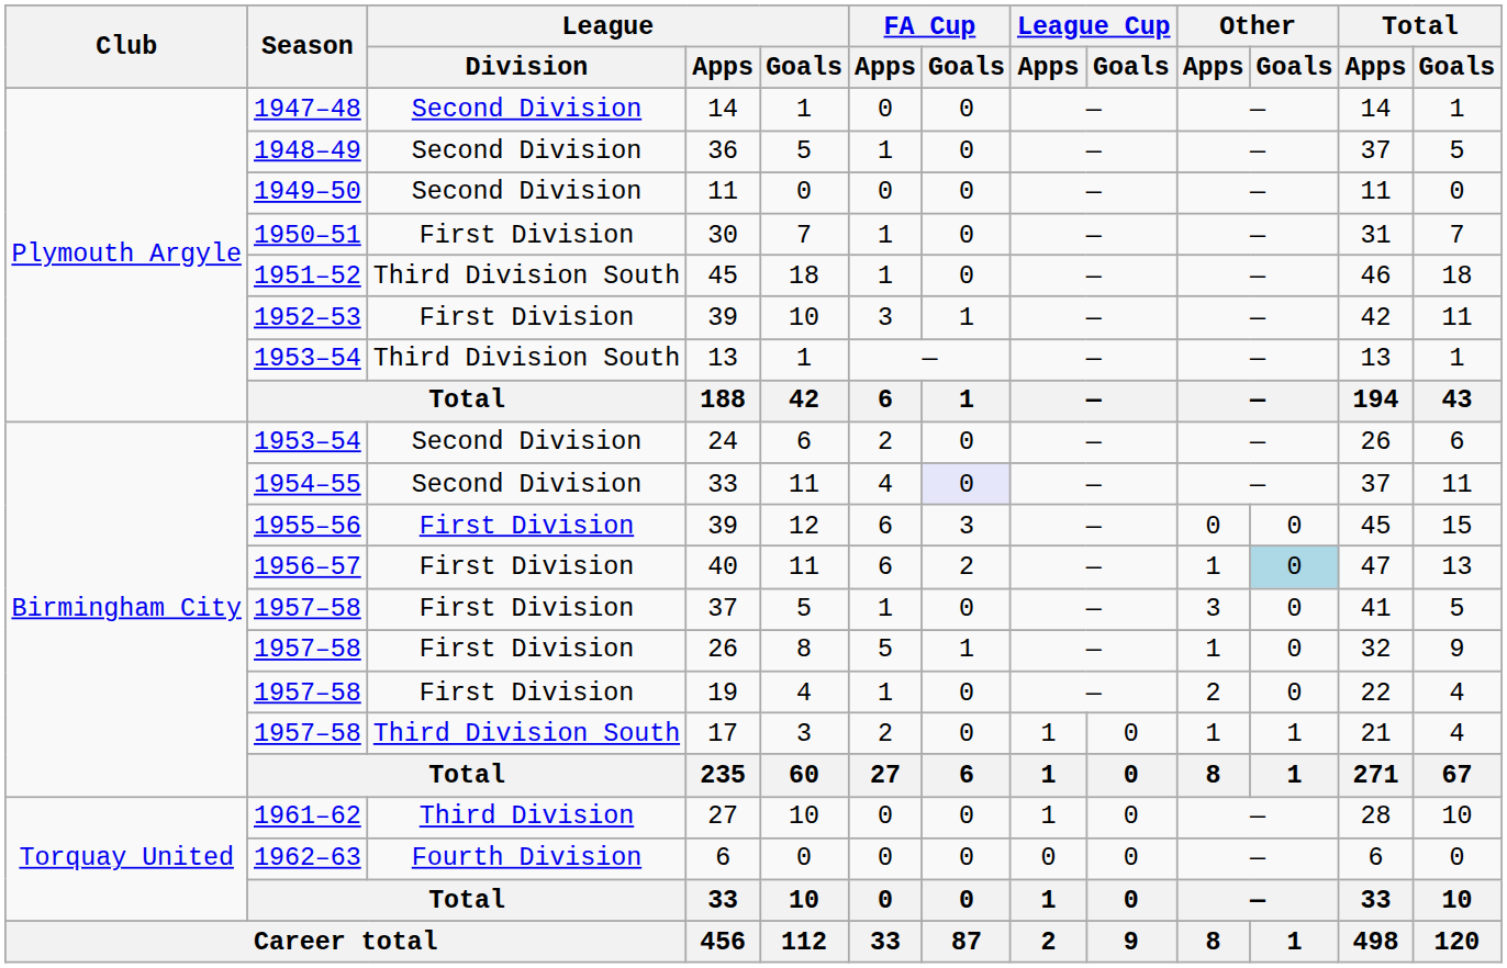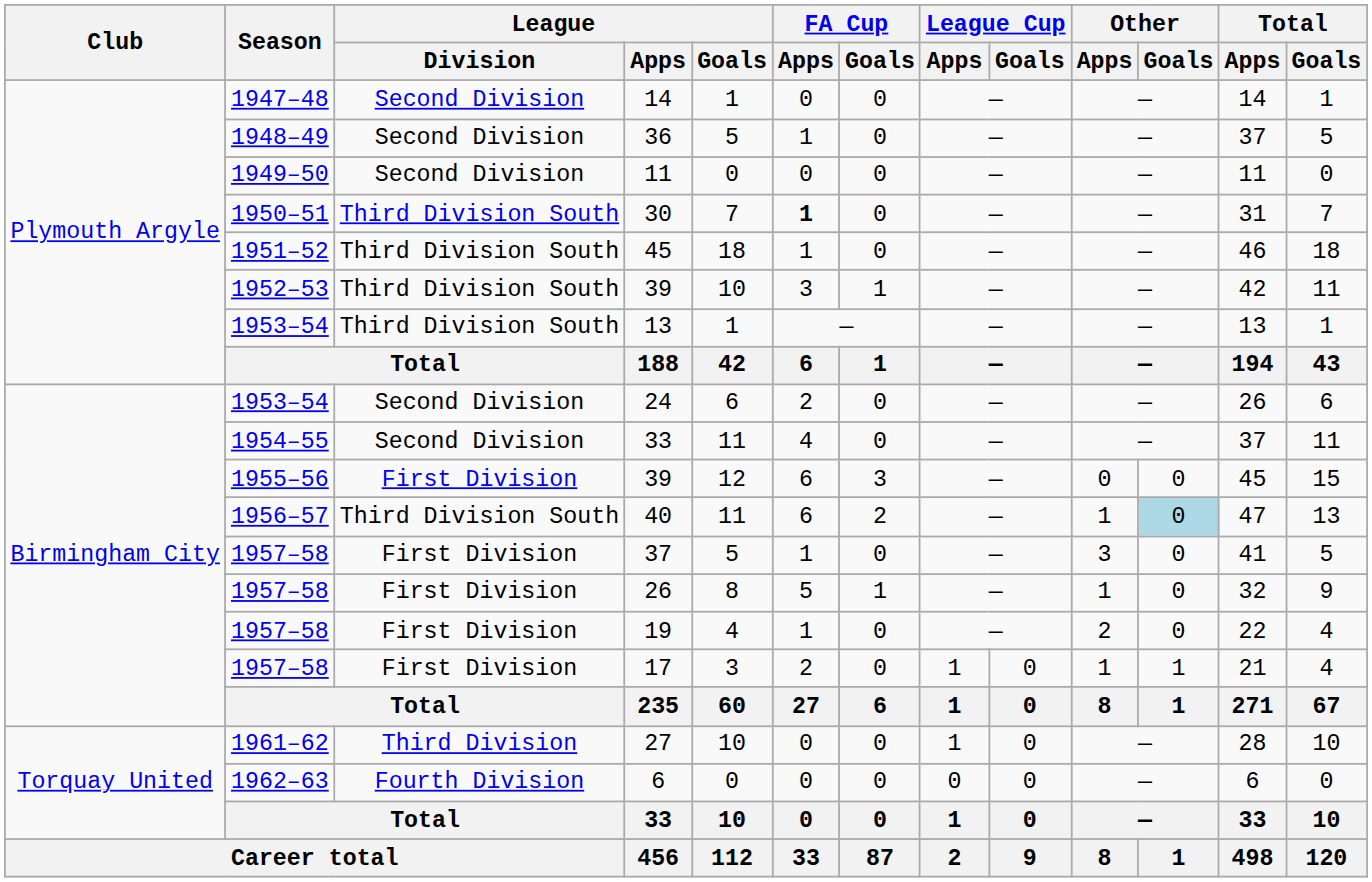30 | League / Division: First Division -> Third Division South
30 | FA Cup / Apps: normal -> bold
1952–53 / 39 | League / Division: First Division -> Third Division South
1954–55 / 33 | FA Cup / Goals: lavender background -> no background
40 | League / Division: First Division -> Third Division South
17 | League / Division: Third Division South -> First Division
